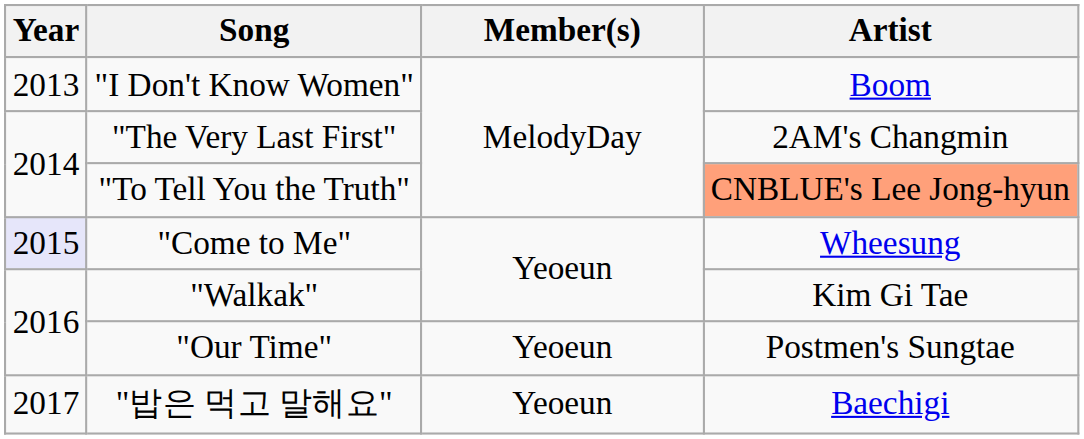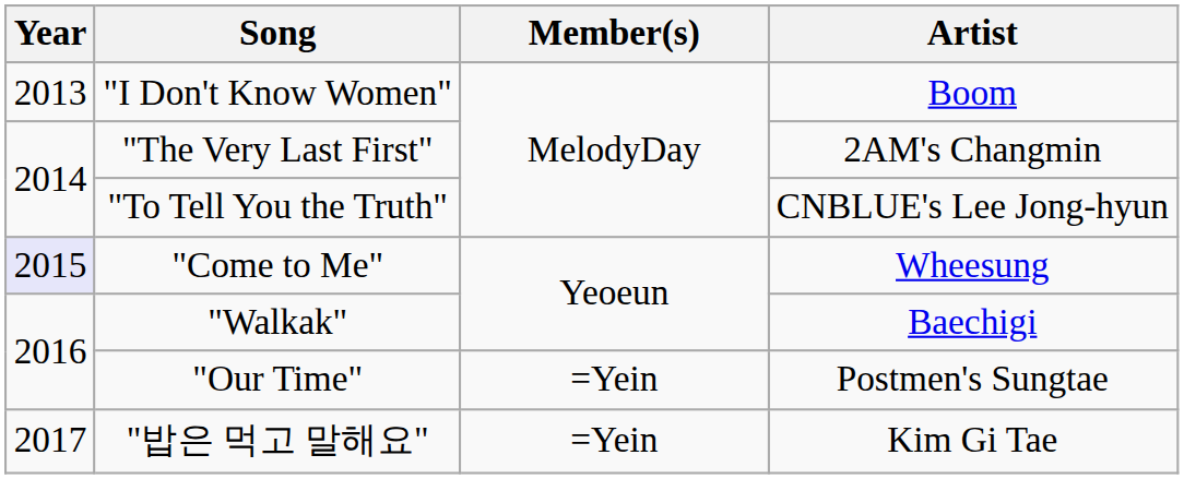"To Tell You the Truth" | Artist: lightsalmon background -> no background
"Walkak" | Artist: Kim Gi Tae -> Baechigi
"Our Time" | Member(s): Yeoeun -> =Yein
"밥은 먹고 말해요" | Member(s): Yeoeun -> =Yein
"밥은 먹고 말해요" | Artist: Baechigi -> Kim Gi Tae
